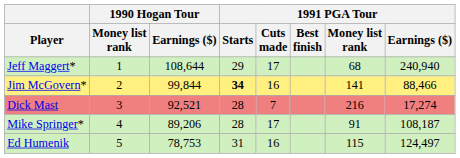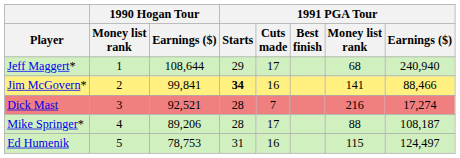Jim McGovern* | 1990 Hogan Tour / Earnings ($): 99,844 -> 99,841
Mike Springer* | 1991 PGA Tour / Money list rank: 91 -> 88
